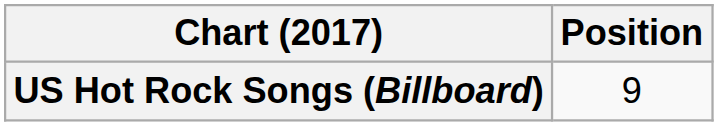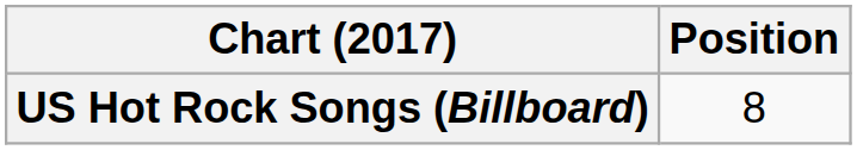US Hot Rock Songs (Billboard) | Position: 9 -> 8
